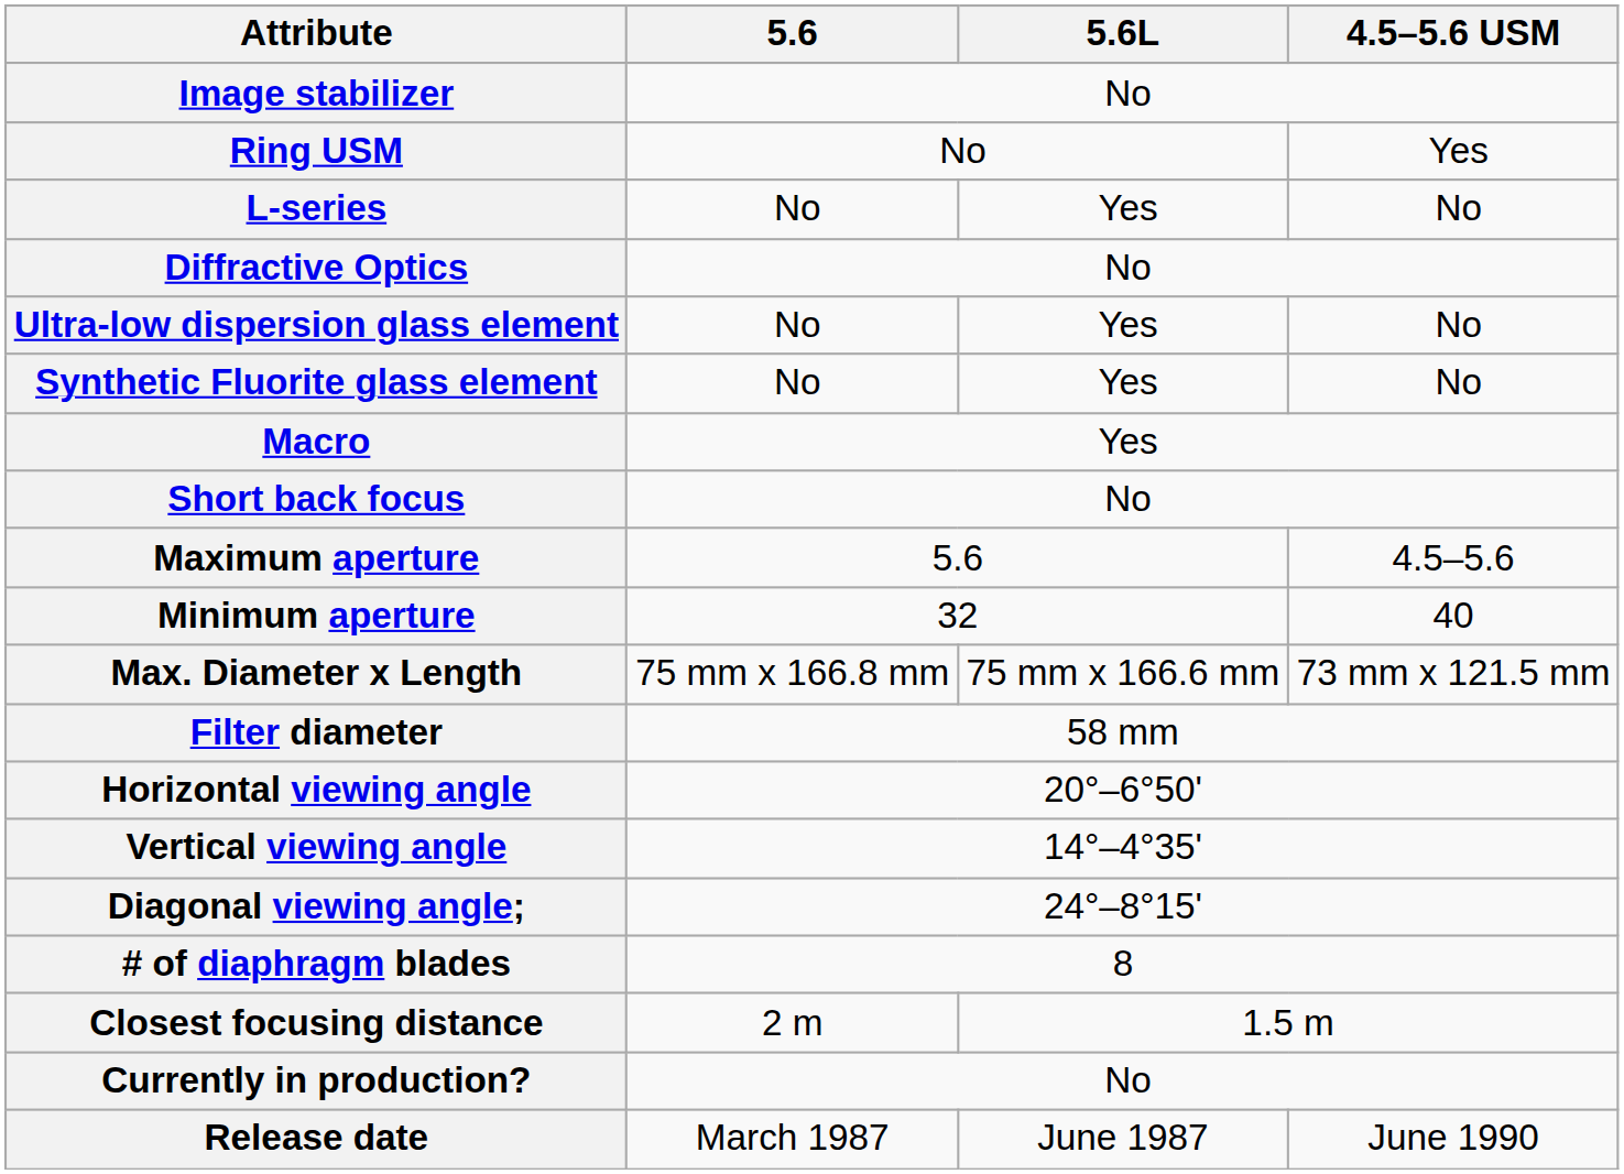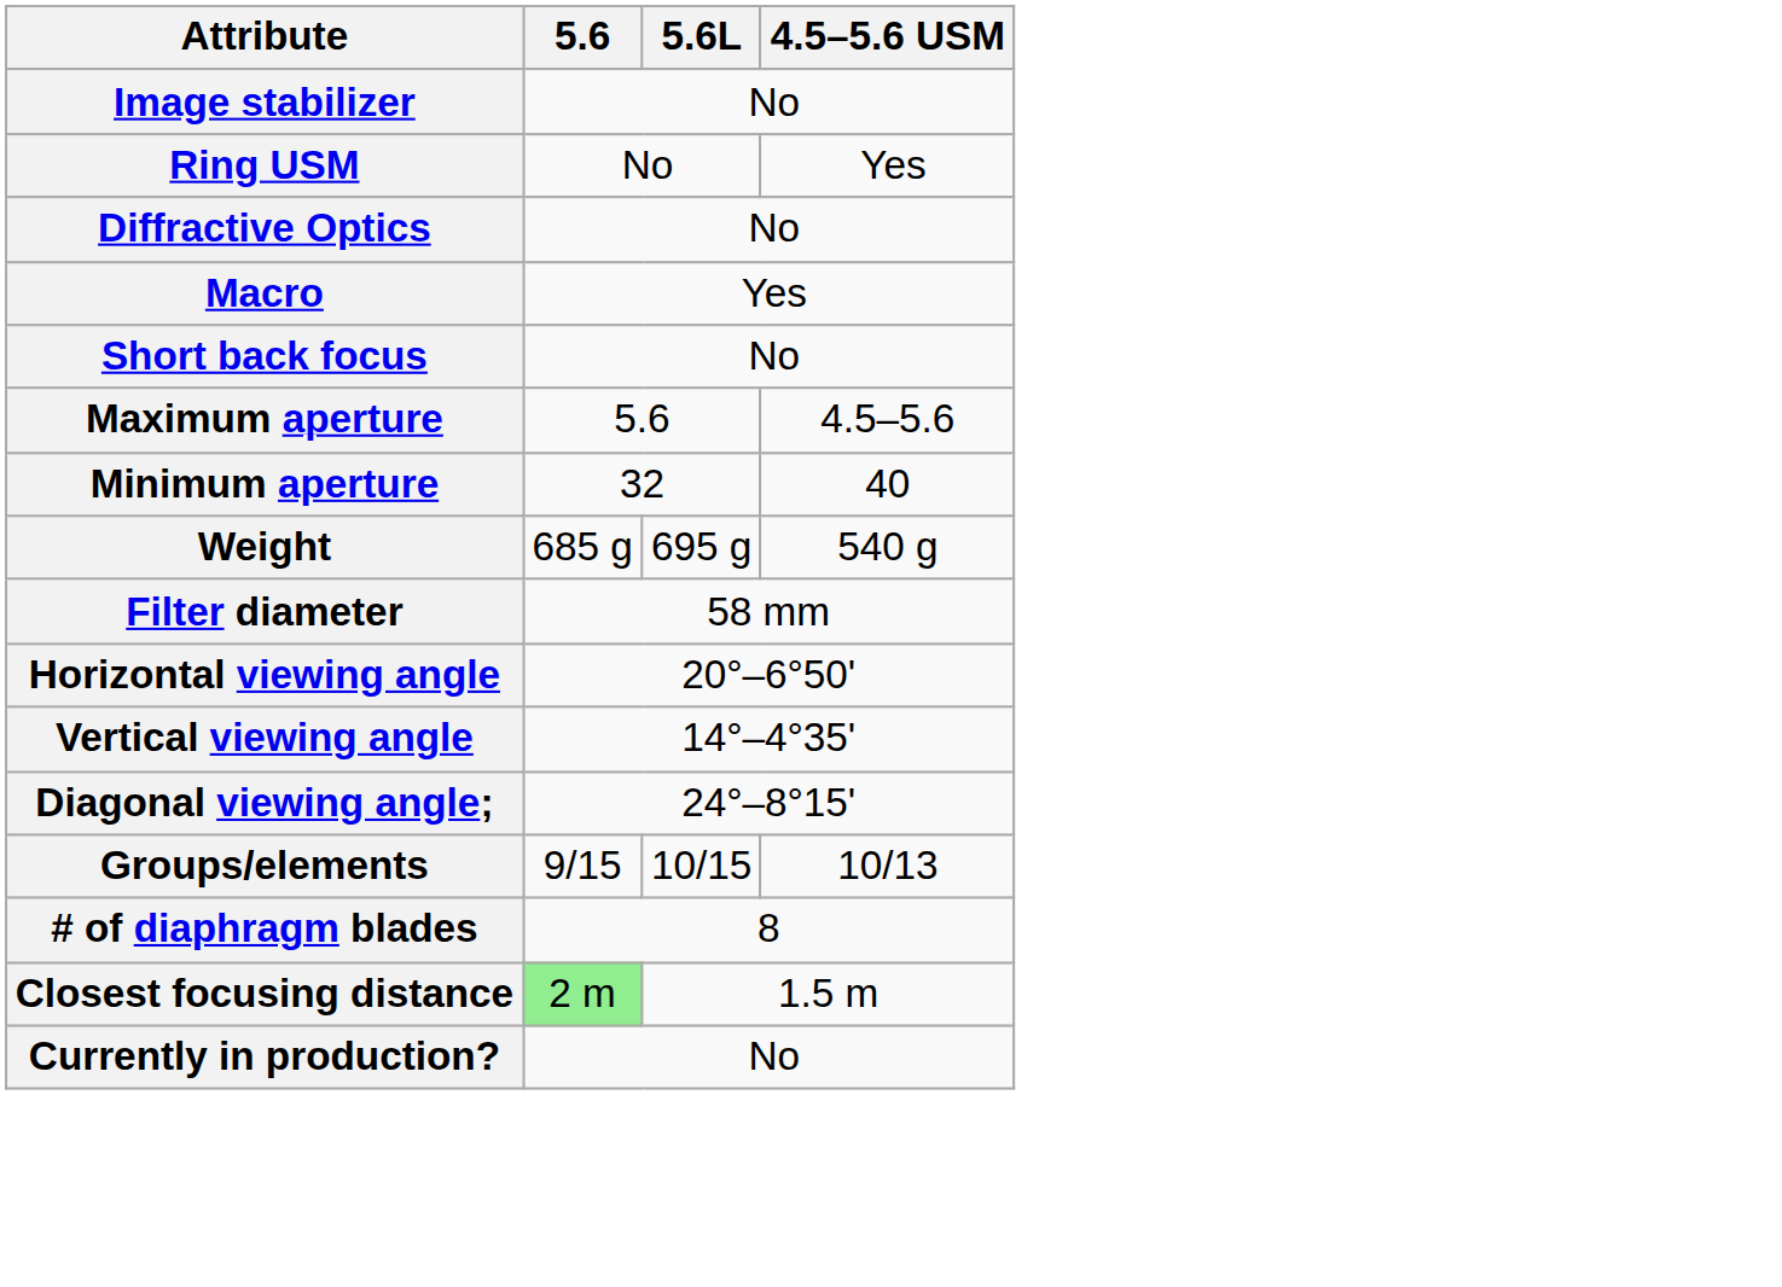- row: L-series | No | Yes | No
- row: Ultra-low dispersion glass element | No | Yes | No
- row: Synthetic Fluorite glass element | No | Yes | No
+ row: Weight | 685 g | 695 g | 540 g
- row: Max. Diameter x Length | 75 mm x 166.8 mm | 75 mm x 166.6 mm | 73 mm x 121.5 mm
+ row: Groups/elements | 9/15 | 10/15 | 10/13
Closest focusing distance | 5.6: no background -> lightgreen background
- row: Release date | March 1987 | June 1987 | June 1990
